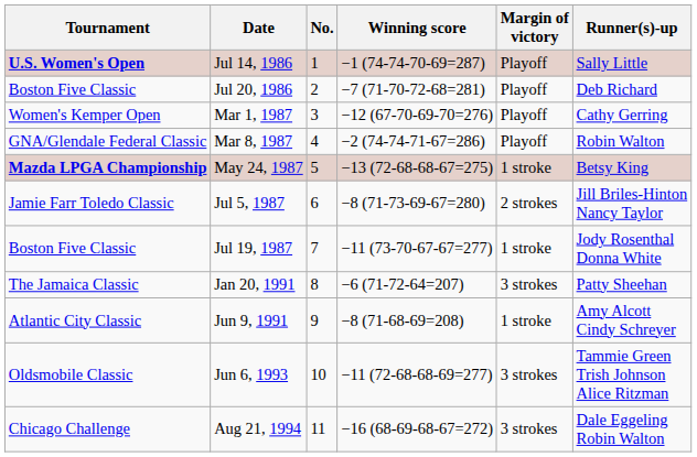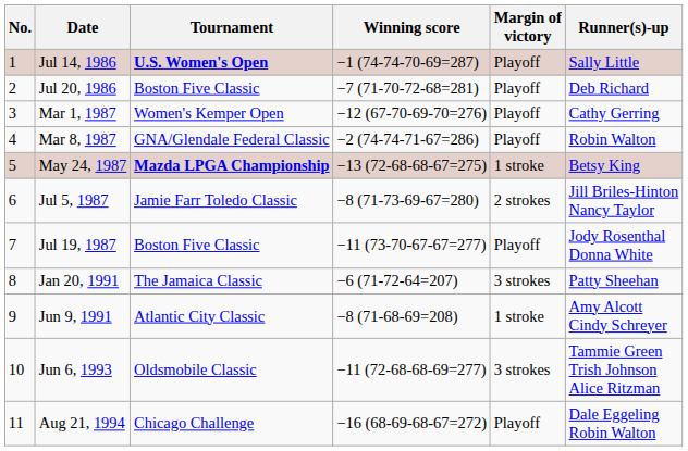columns swapped: No. <-> Tournament
Jul 19, 1987 | Margin of victory: 1 stroke -> Playoff
Aug 21, 1994 | Margin of victory: 3 strokes -> Playoff
